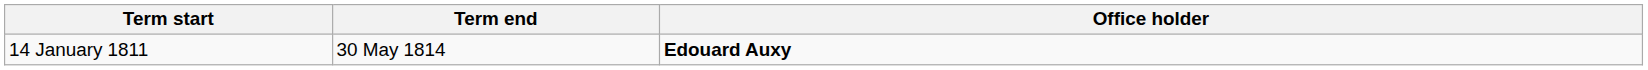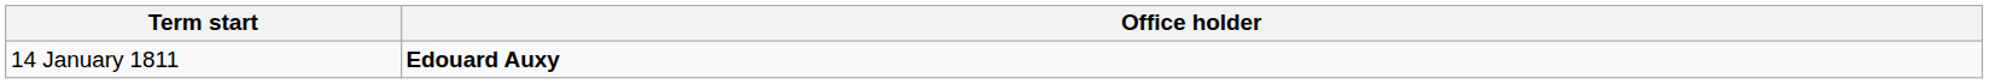- column: Term end | 30 May 1814
